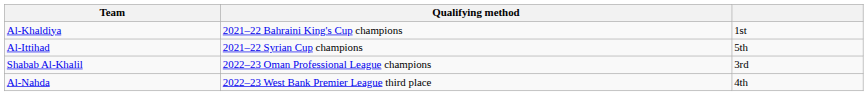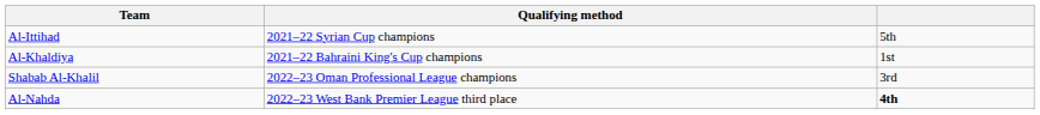rows swapped: Al-Khaldiya <-> Al-Ittihad
Al-Nahda | column 3: normal -> bold
